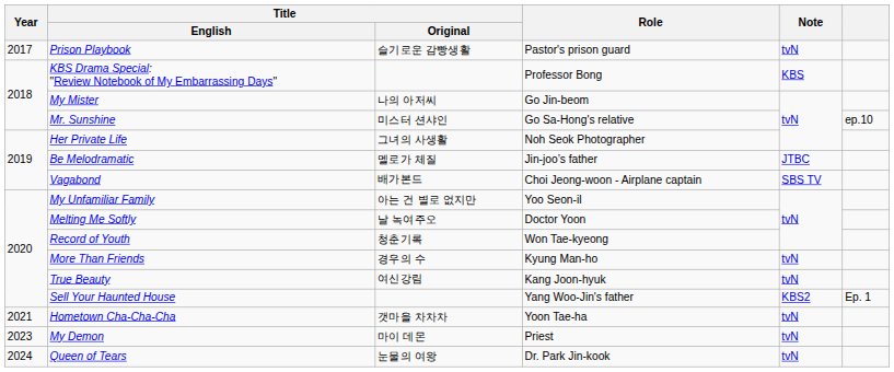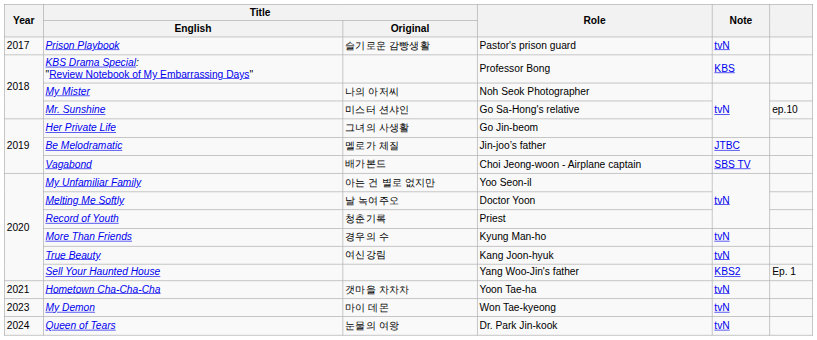My Mister | Role: Go Jin-beom -> Noh Seok Photographer
Her Private Life | Role: Noh Seok Photographer -> Go Jin-beom
Record of Youth | Role: Won Tae-kyeong -> Priest
My Demon | Role: Priest -> Won Tae-kyeong
